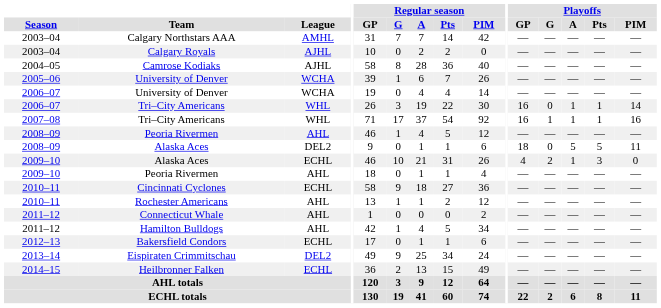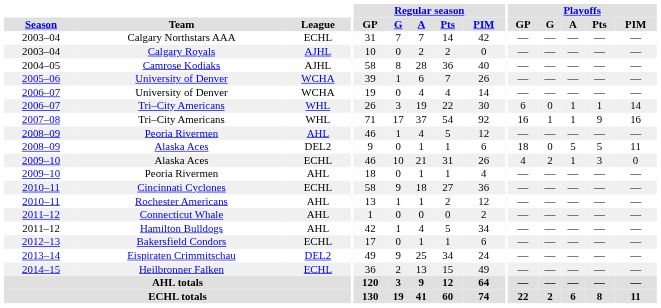Calgary Northstars AAA | League: AMHL -> ECHL
2006–07 / Tri–City Americans | Playoffs / GP: 16 -> 6
2007–08 / Tri–City Americans | Playoffs / Pts: 1 -> 9
